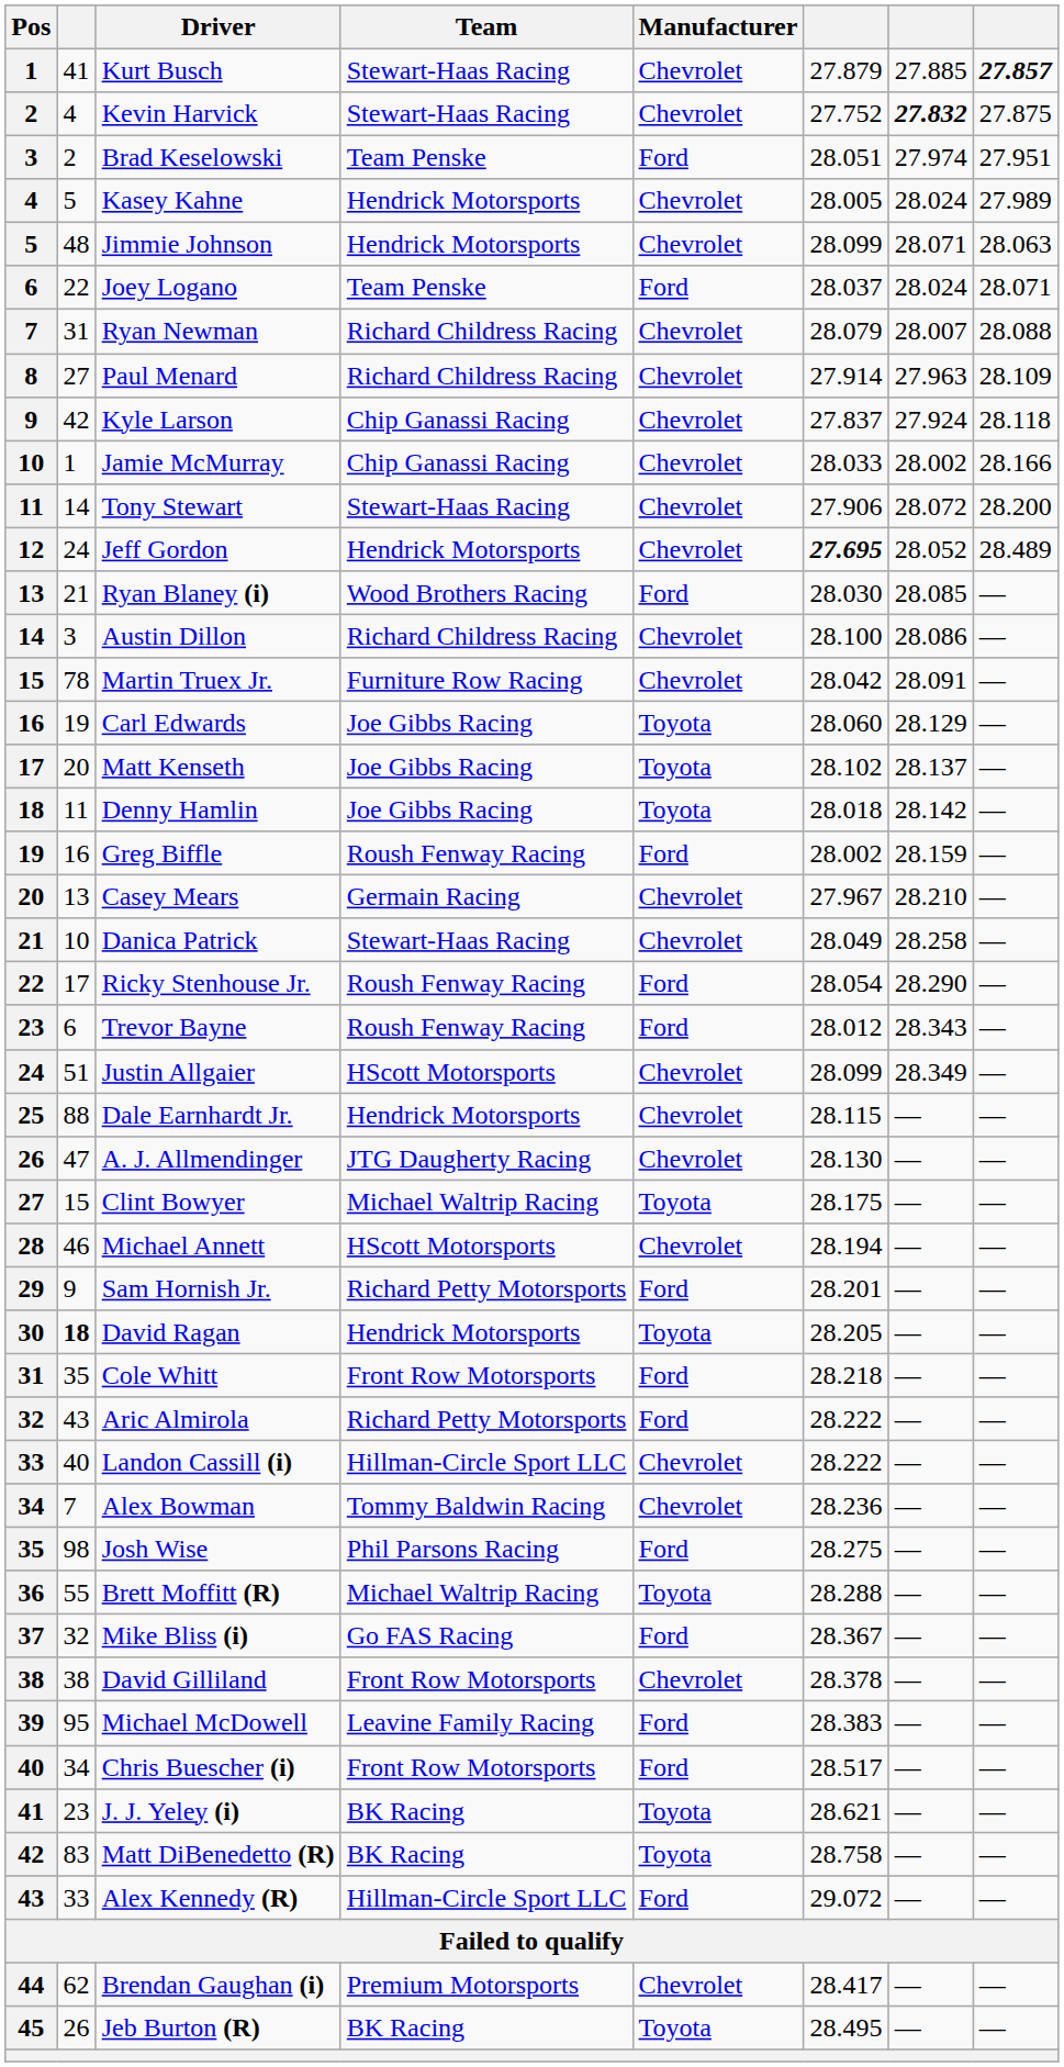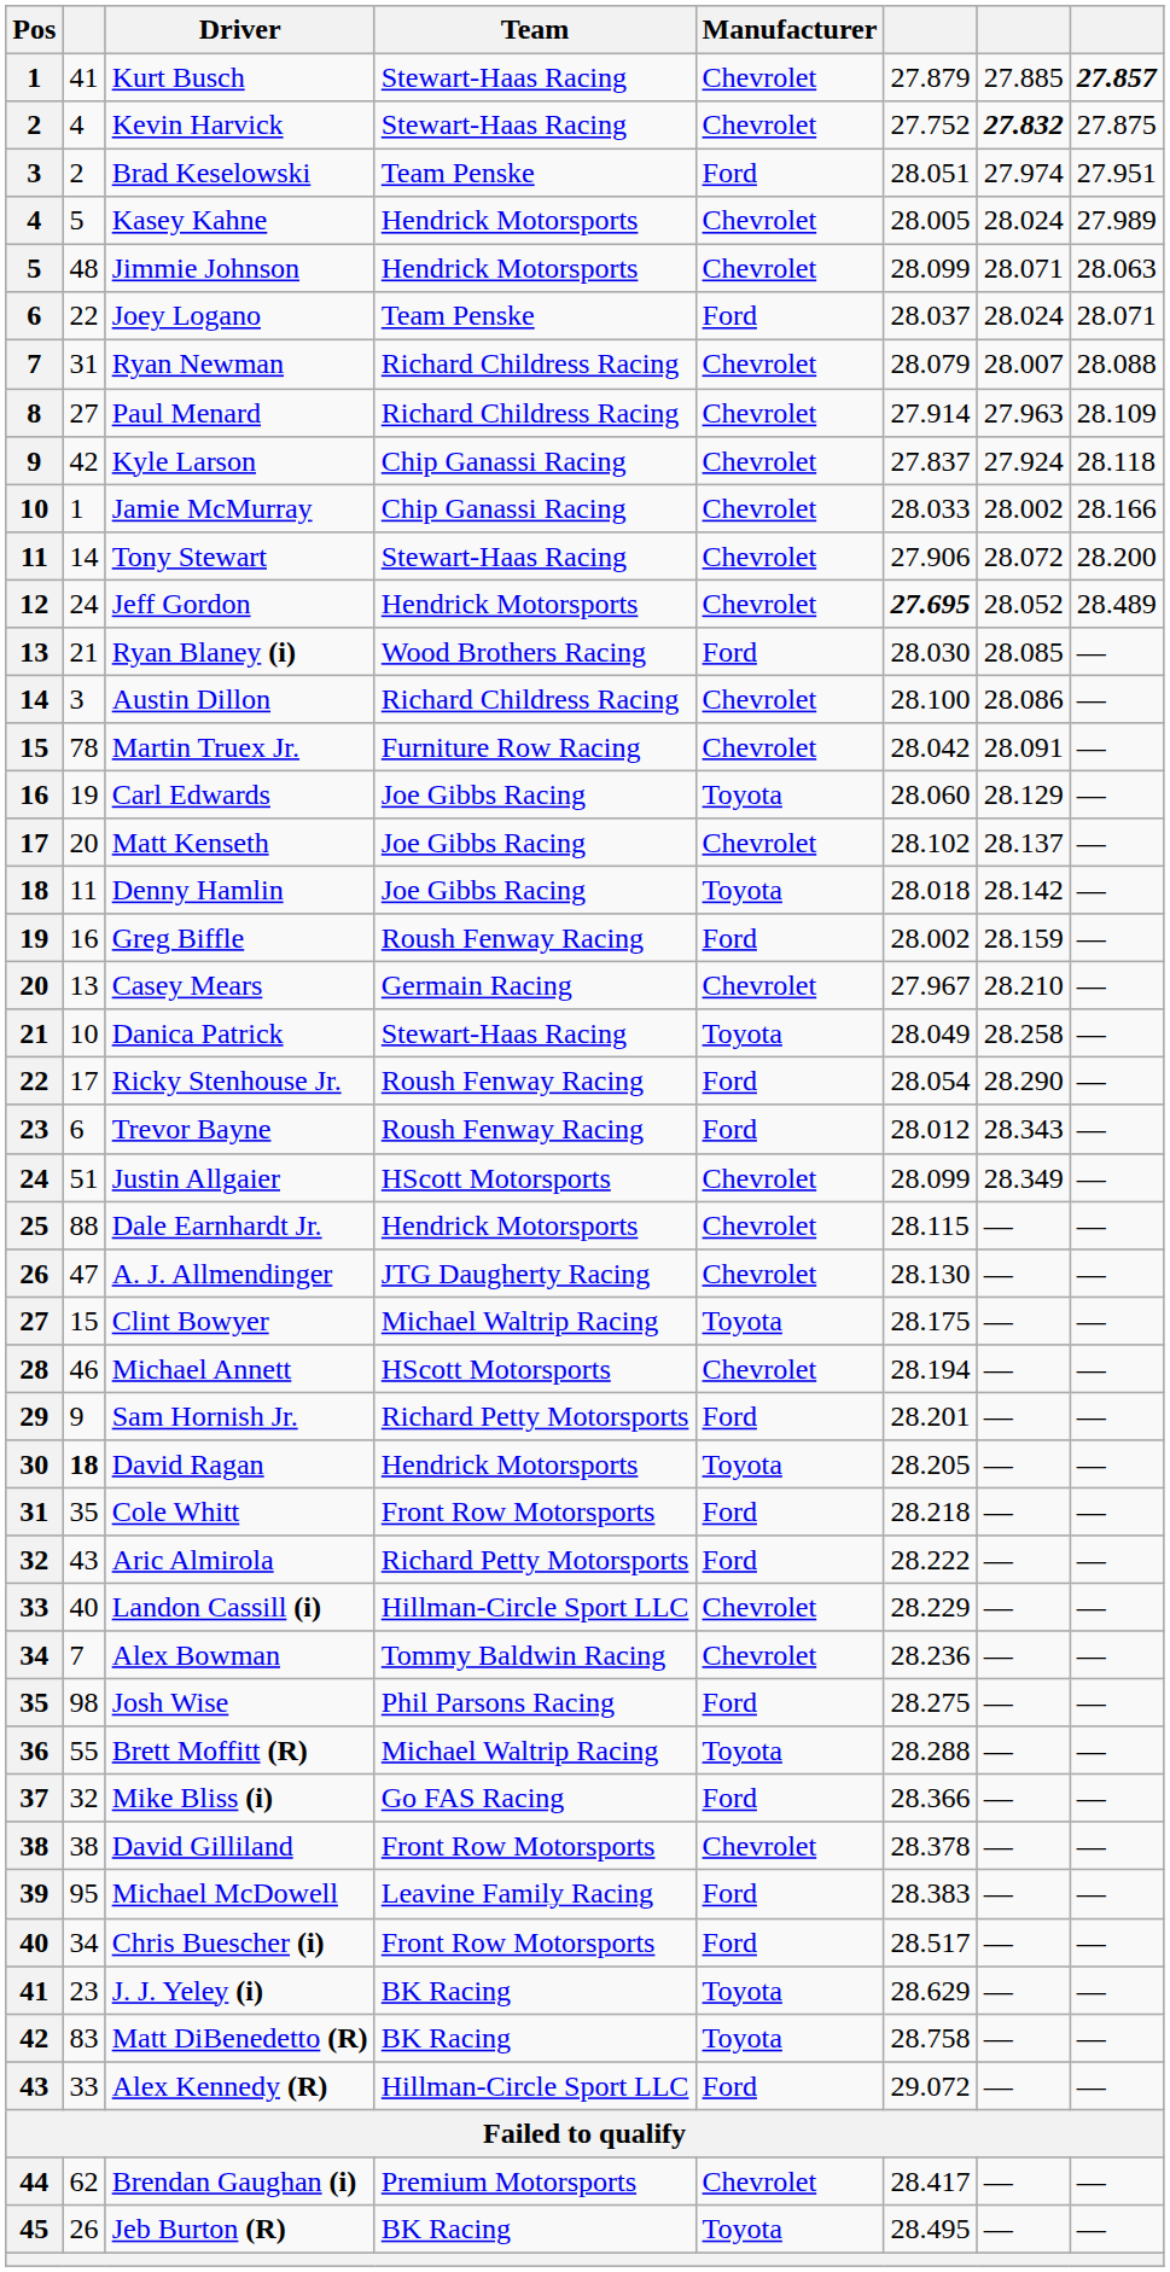Matt Kenseth | Manufacturer: Toyota -> Chevrolet
Danica Patrick | Manufacturer: Chevrolet -> Toyota
Landon Cassill (i) | column 6: 28.222 -> 28.229
Mike Bliss (i) | column 6: 28.367 -> 28.366
J. J. Yeley (i) | column 6: 28.621 -> 28.629
